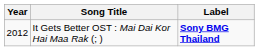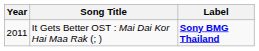It Gets Better OST : Mai Dai Kor Hai Maa Rak (; ) | Year: 2012 -> 2011
